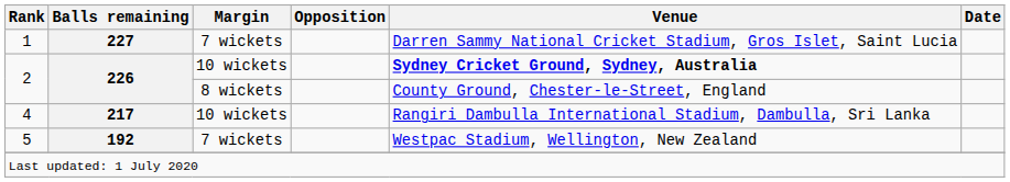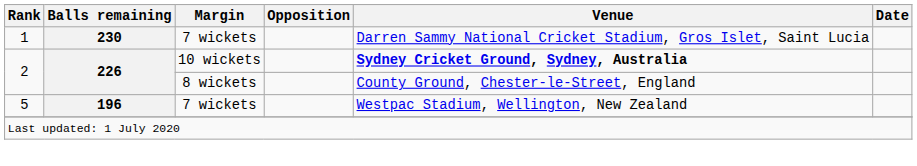1 | Balls remaining: 227 -> 230
- row: 4 | 217 | 10 wickets | Rangiri Dambulla International Stadium, Dambulla, Sri Lanka
5 | Balls remaining: 192 -> 196
